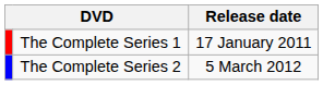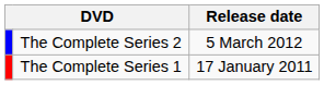rows swapped: The Complete Series 1 <-> The Complete Series 2
